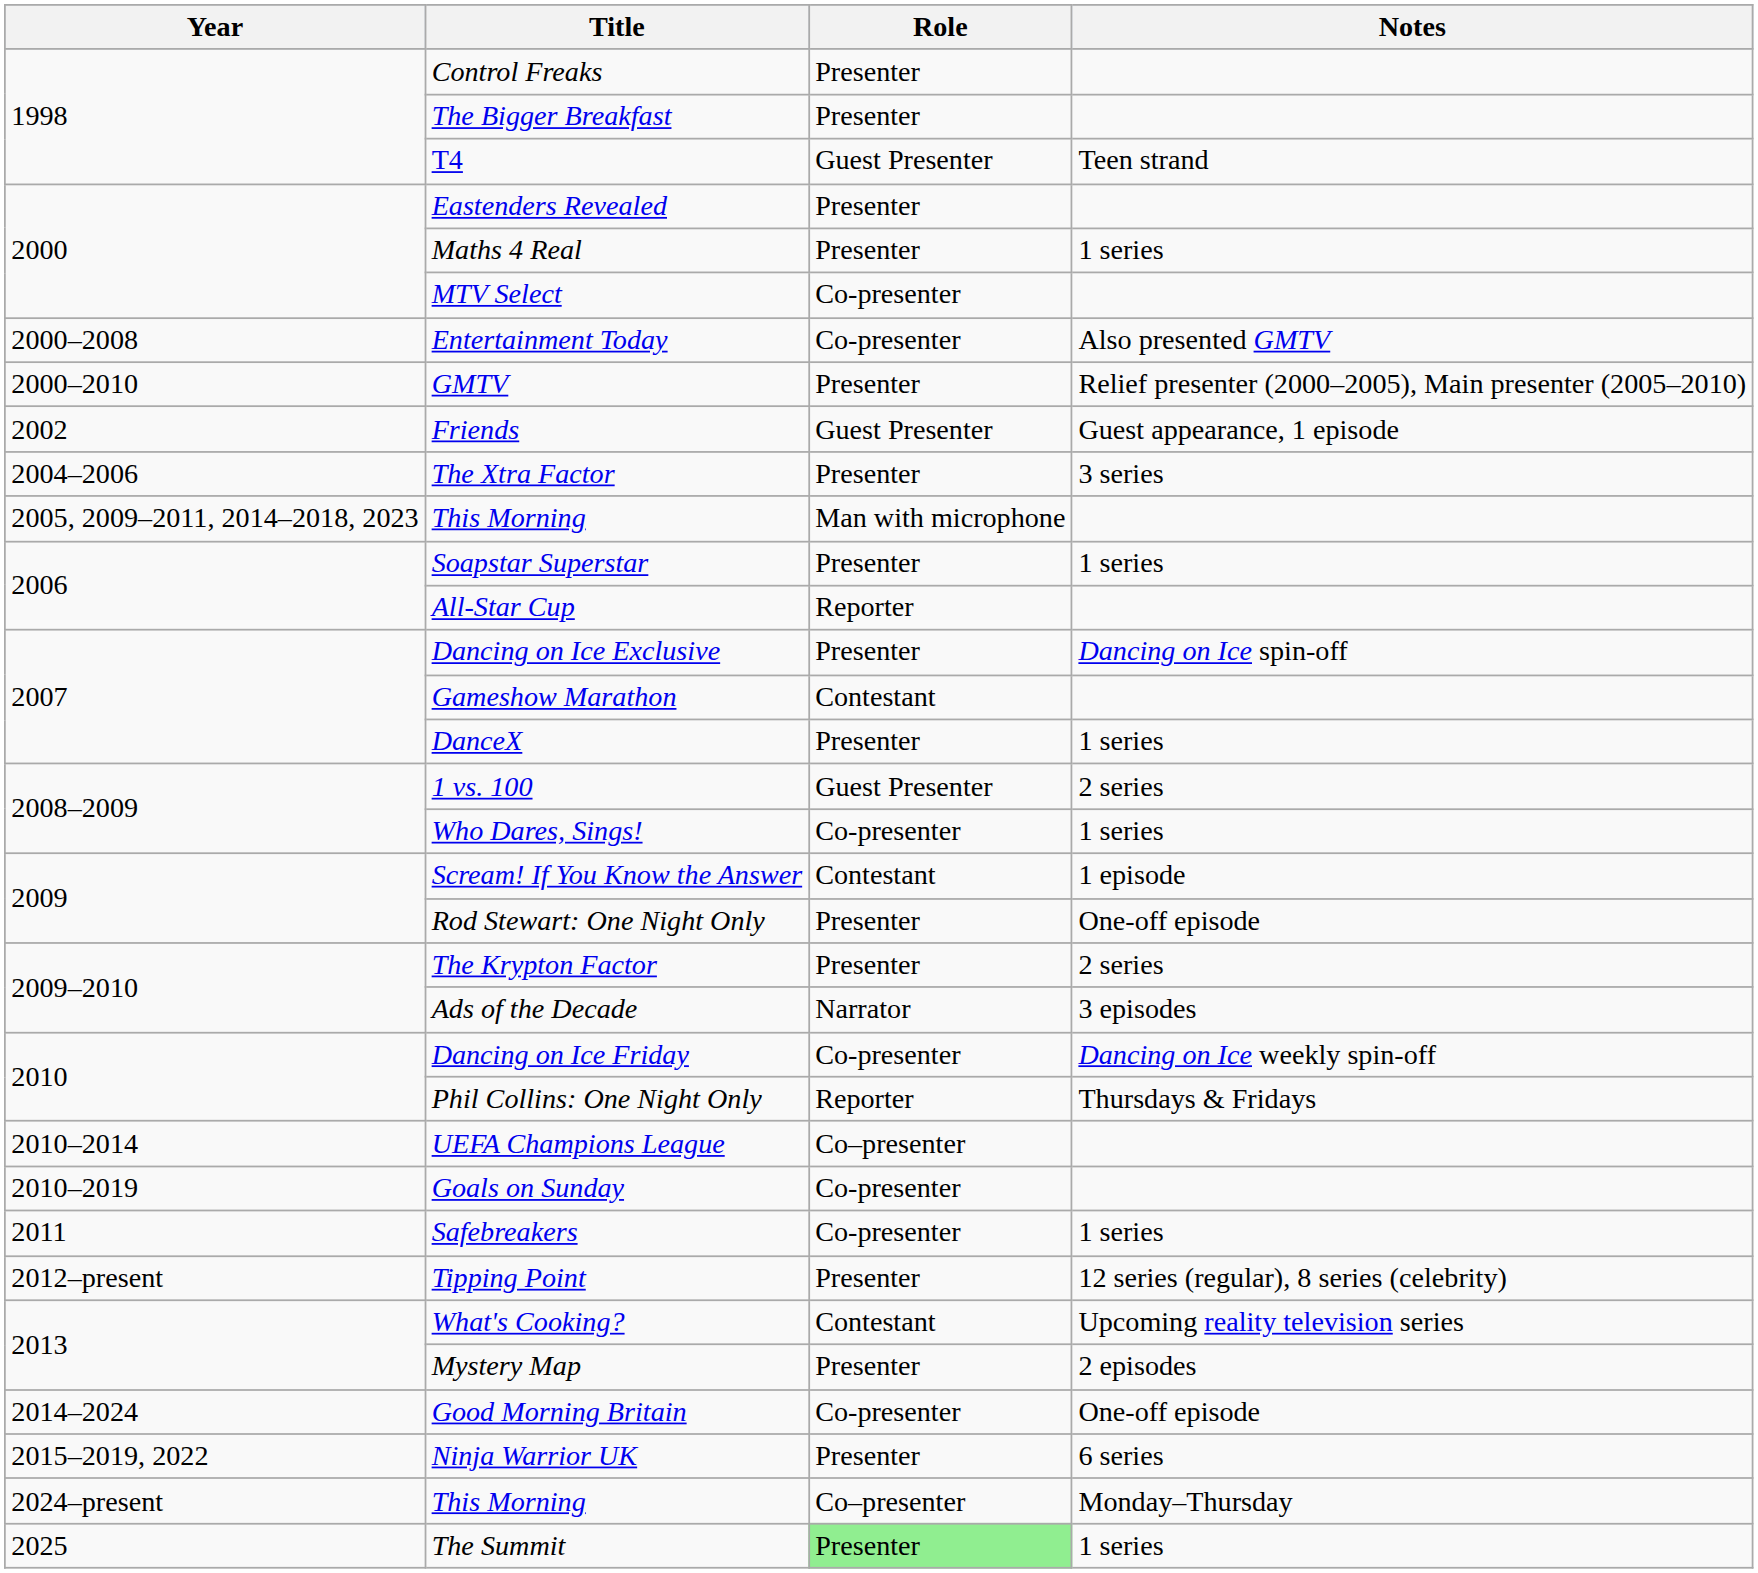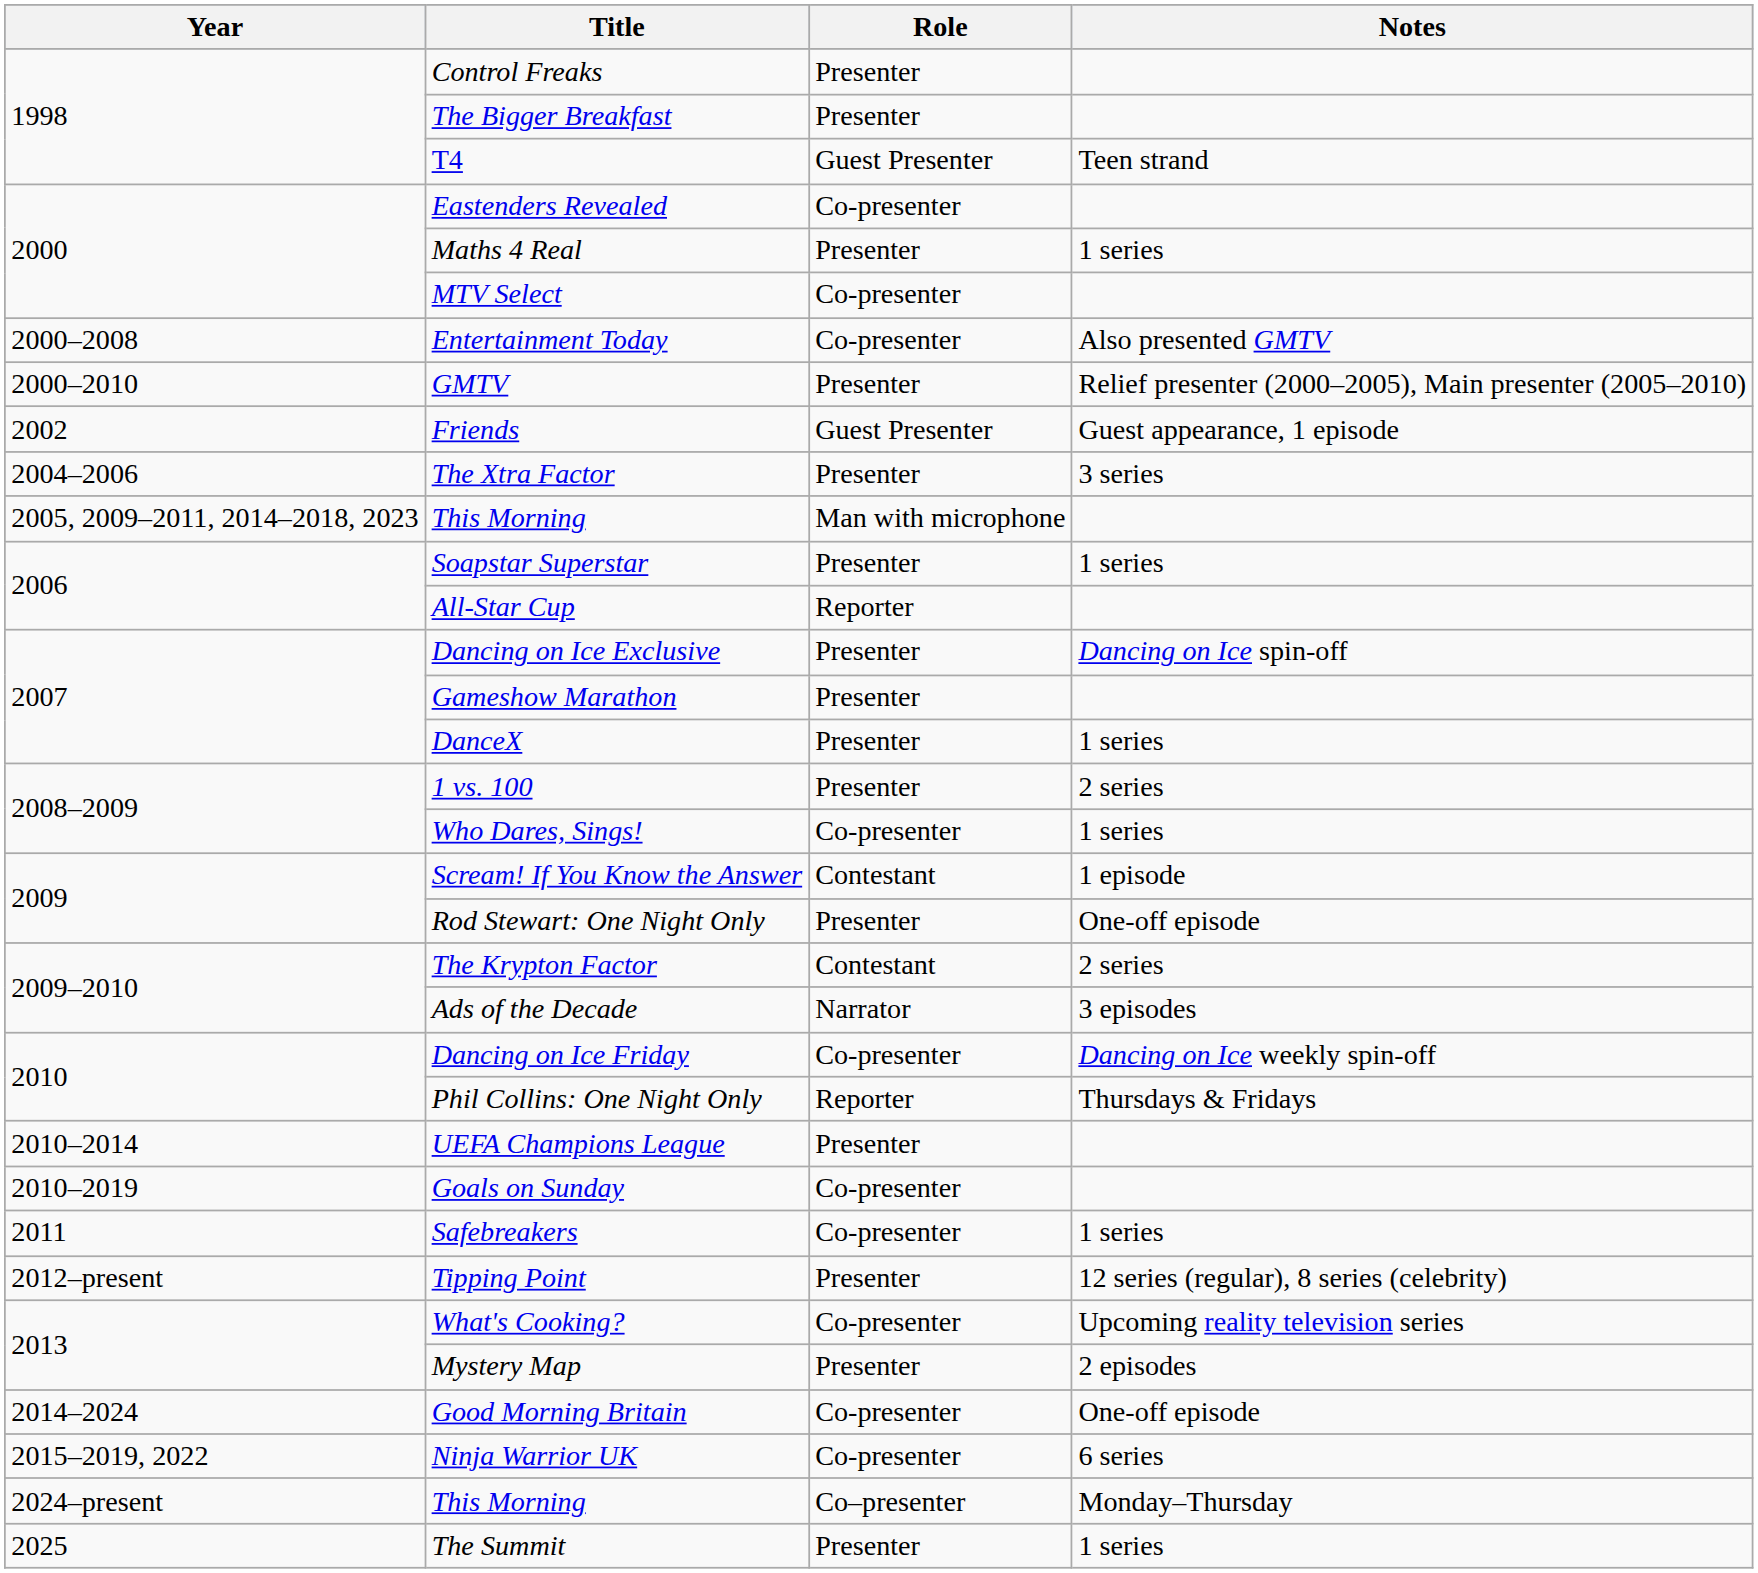Eastenders Revealed | Role: Presenter -> Co-presenter
Gameshow Marathon | Role: Contestant -> Presenter
1 vs. 100 | Role: Guest Presenter -> Presenter
The Krypton Factor | Role: Presenter -> Contestant
UEFA Champions League | Role: Co–presenter -> Presenter
What's Cooking? | Role: Contestant -> Co-presenter
Ninja Warrior UK | Role: Presenter -> Co-presenter
The Summit | Role: lightgreen background -> no background
